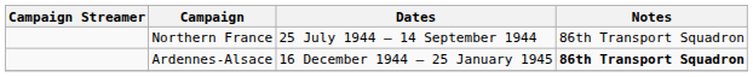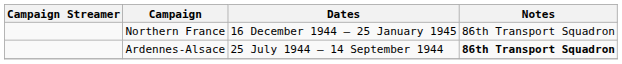Northern France | Dates: 25 July 1944 – 14 September 1944 -> 16 December 1944 – 25 January 1945
Ardennes-Alsace | Dates: 16 December 1944 – 25 January 1945 -> 25 July 1944 – 14 September 1944
